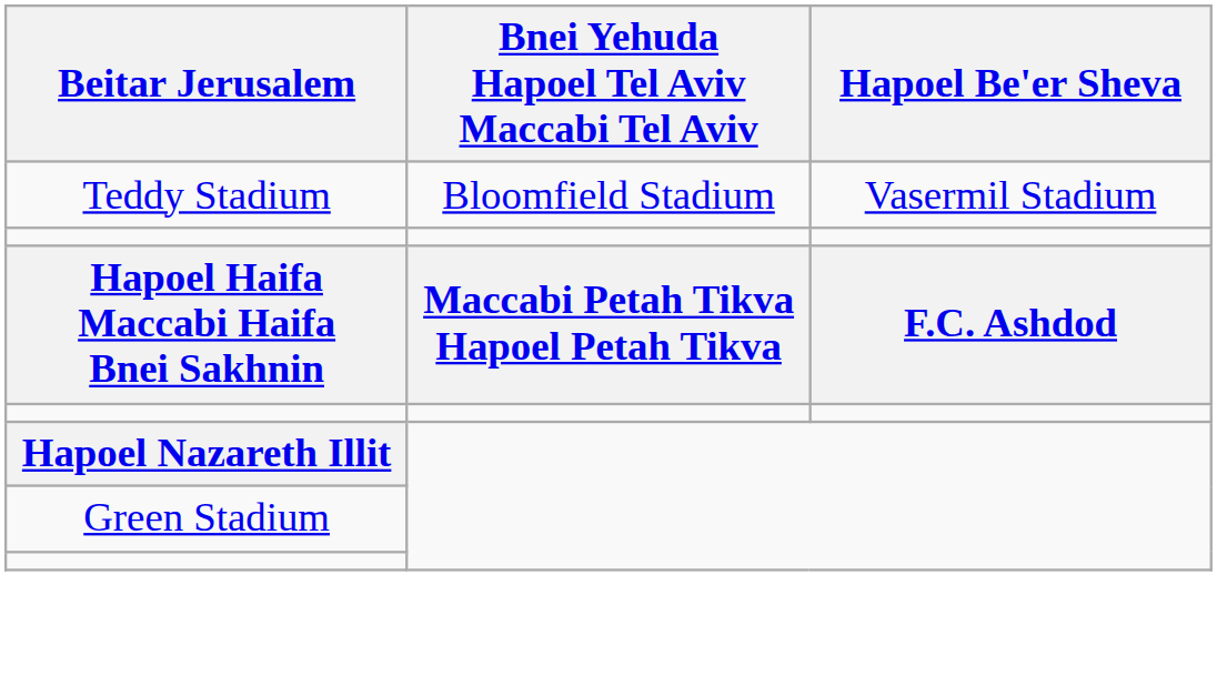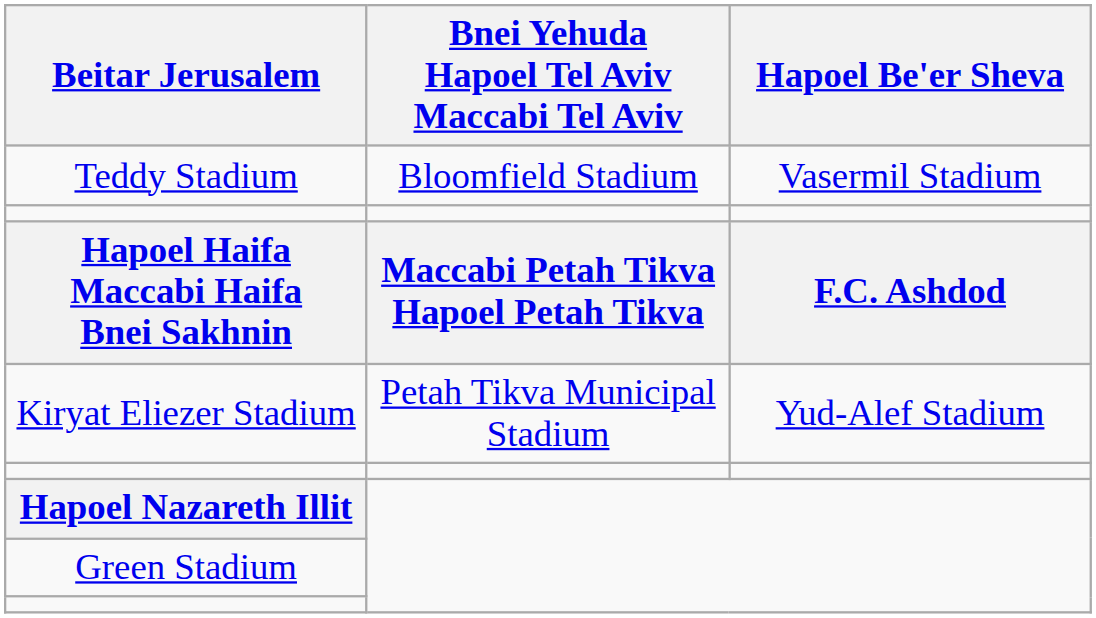+ row: Kiryat Eliezer Stadium | Petah Tikva Municipal Stadium | Yud-Alef Stadium
